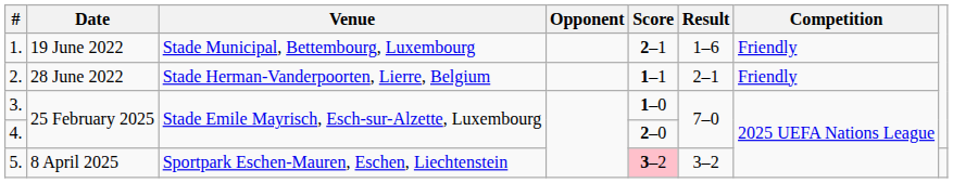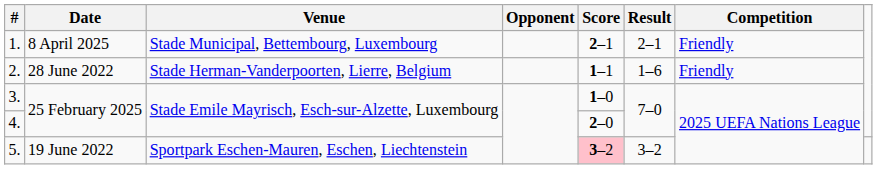1. | Date: 19 June 2022 -> 8 April 2025
1. | Result: 1–6 -> 2–1
2. | Result: 2–1 -> 1–6
5. | Date: 8 April 2025 -> 19 June 2022
